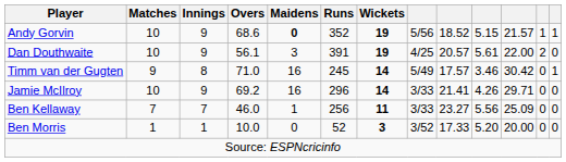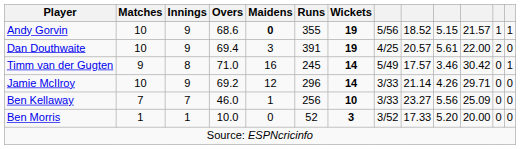Andy Gorvin | Runs: 352 -> 355
Dan Douthwaite | Overs: 56.1 -> 69.4
Jamie McIlroy | Maidens: 16 -> 12
Jamie McIlroy | column 9: 21.41 -> 21.14
Ben Kellaway | Wickets: 11 -> 10
